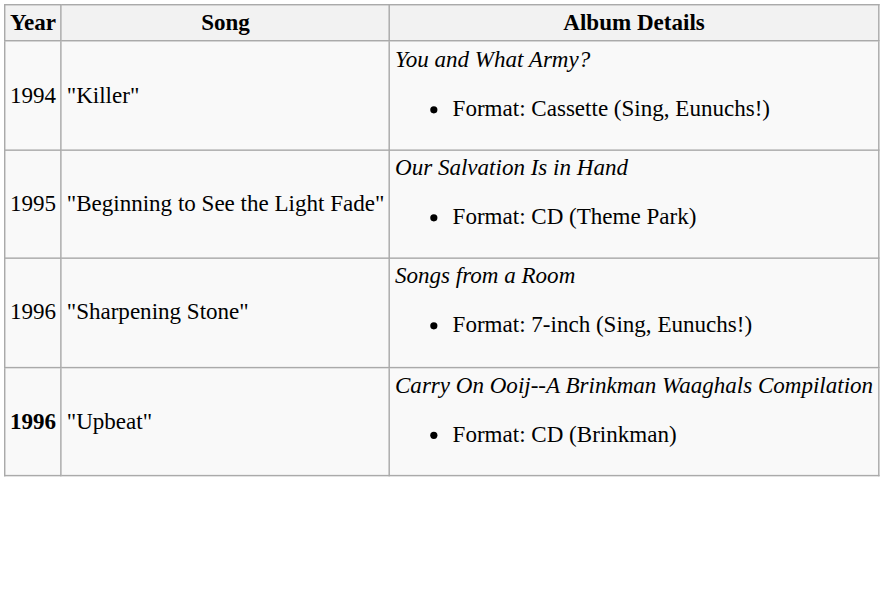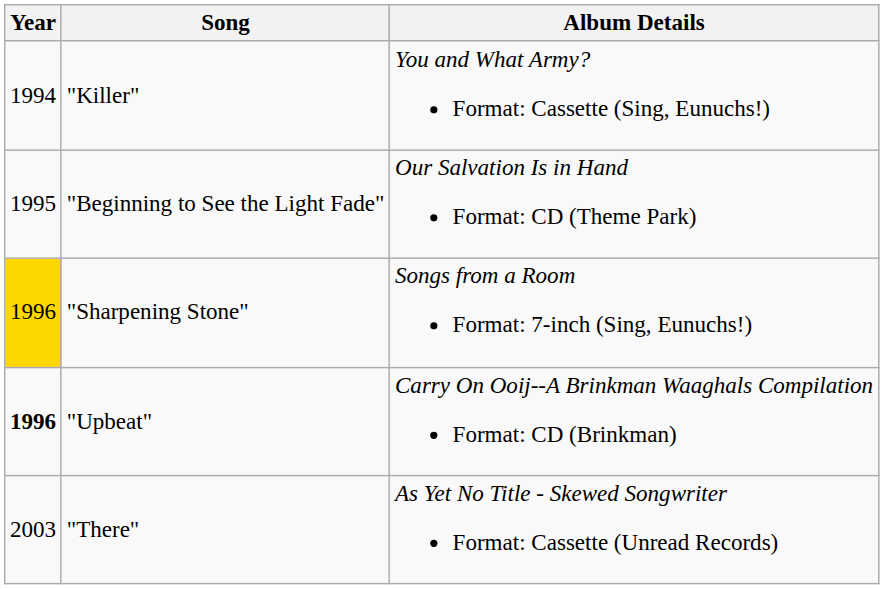"Sharpening Stone" | Year: no background -> gold background
+ row: 2003 | "There" | As Yet No Title - Skewed Songwriter Format: Cassette (Unread Records)
